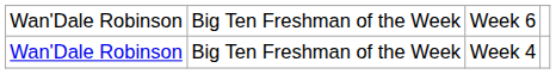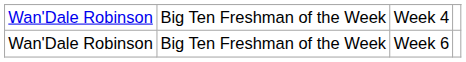rows swapped: Week 4 <-> Week 6
